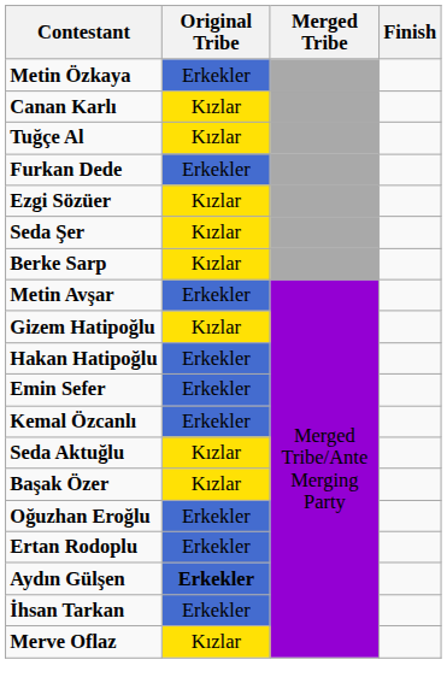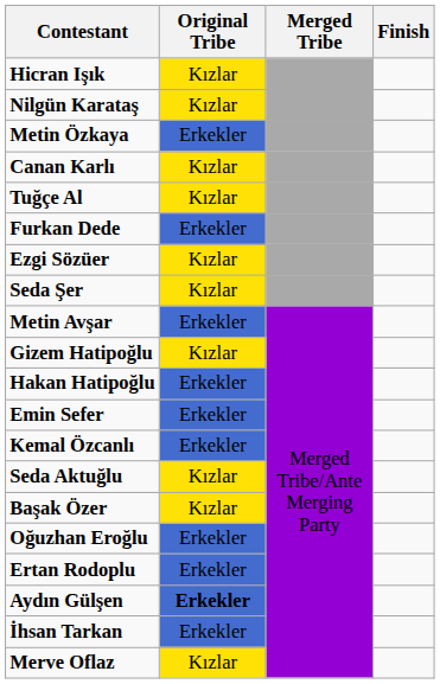+ row: Hicran Işık | Kızlar
+ row: Nilgün Karataş | Kızlar
- row: Berke Sarp | Kızlar
